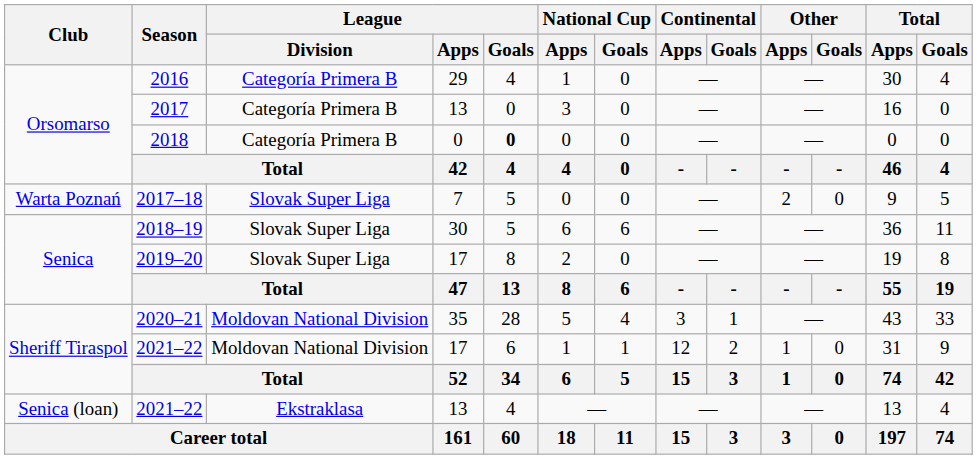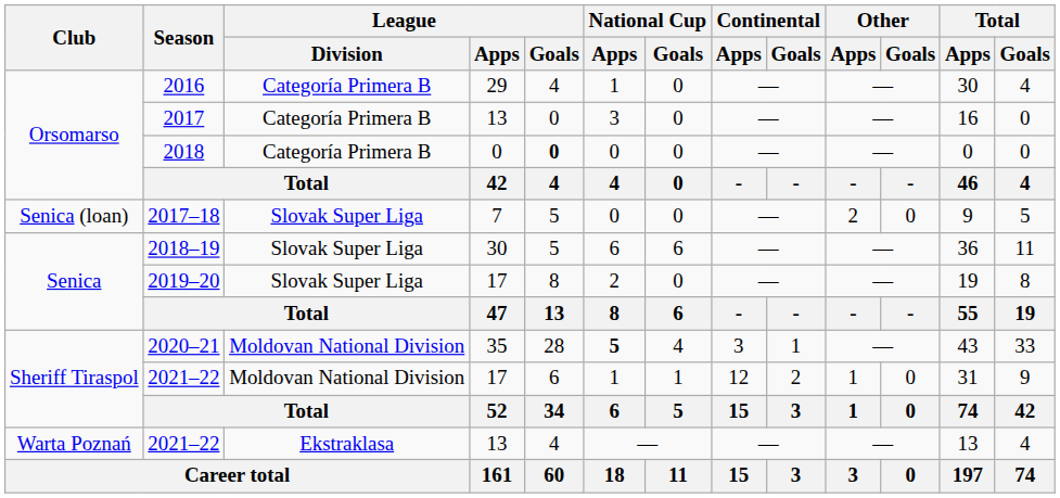2017–18 | Club: Warta Poznań -> Senica (loan)
2020–21 | National Cup / Apps: normal -> bold
2021–22 / 13 | Club: Senica (loan) -> Warta Poznań
